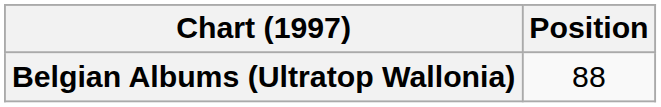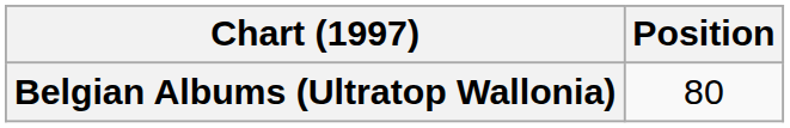Belgian Albums (Ultratop Wallonia) | Position: 88 -> 80
